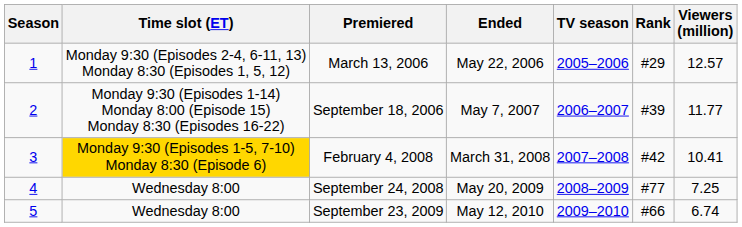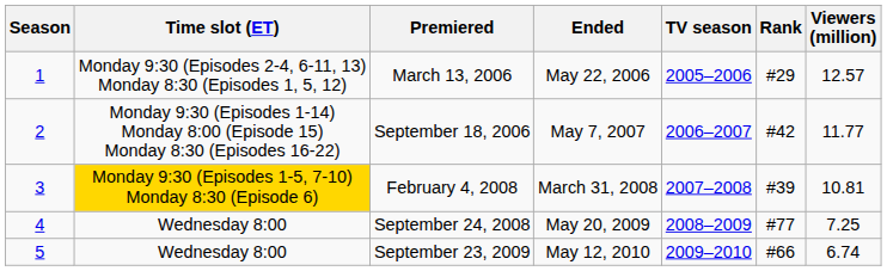September 18, 2006 | Rank: #39 -> #42
February 4, 2008 | Rank: #42 -> #39
February 4, 2008 | Viewers (million): 10.41 -> 10.81
